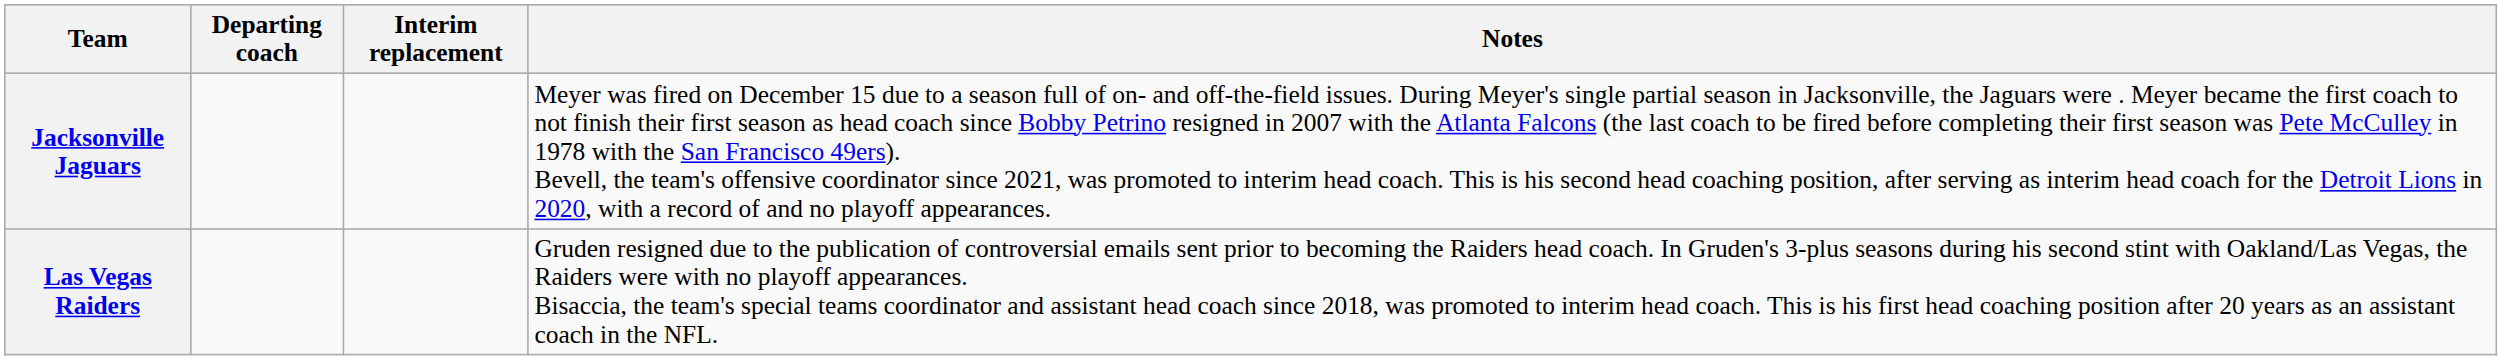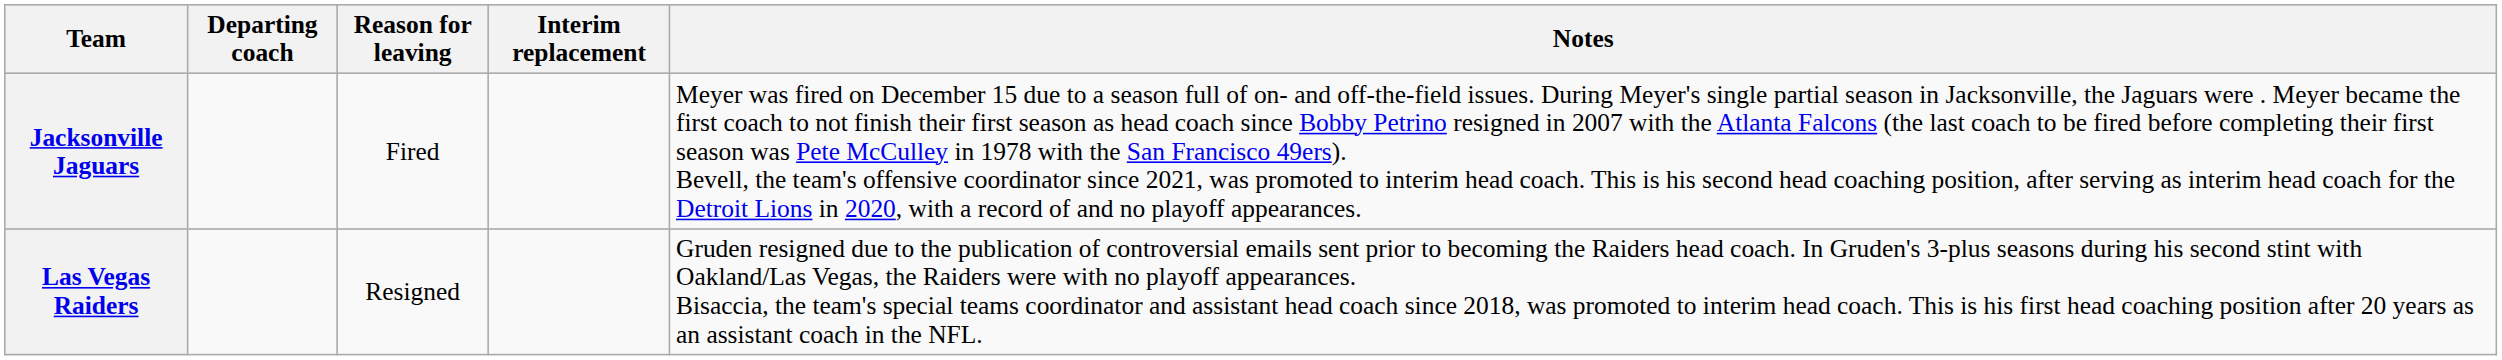+ column: Reason for leaving | Fired | Resigned
